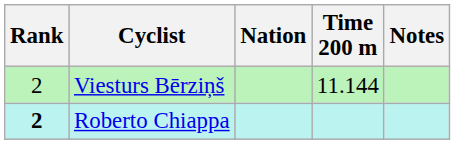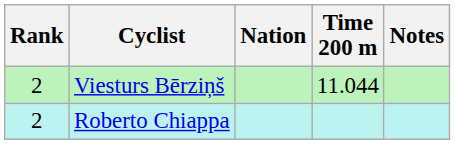Viesturs Bērziņš | Time 200 m: 11.144 -> 11.044
Roberto Chiappa | Rank: bold -> normal
